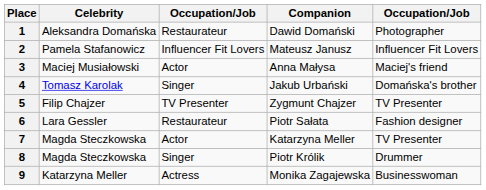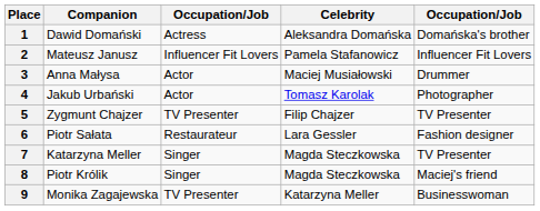columns swapped: Celebrity <-> Companion
1 | column 3: Restaurateur -> Actress
1 | column 5: Photographer -> Domańska's brother
3 | column 5: Maciej's friend -> Drummer
4 | column 3: Singer -> Actor
4 | column 5: Domańska's brother -> Photographer
7 | column 3: Actor -> Singer
8 | column 5: Drummer -> Maciej's friend
9 | column 3: Actress -> TV Presenter
